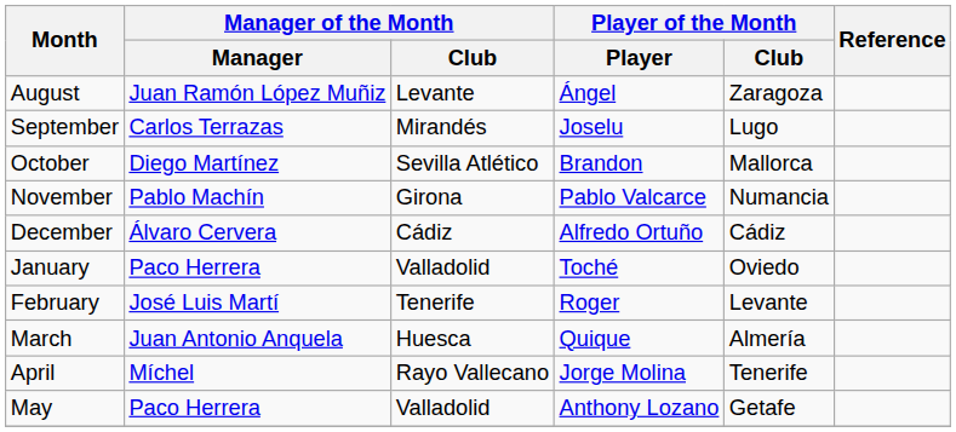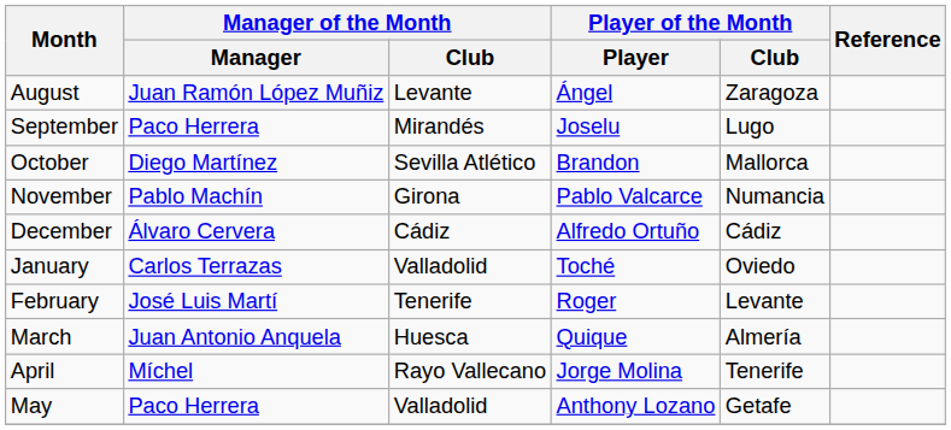September | Manager of the Month / Manager: Carlos Terrazas -> Paco Herrera
January | Manager of the Month / Manager: Paco Herrera -> Carlos Terrazas
